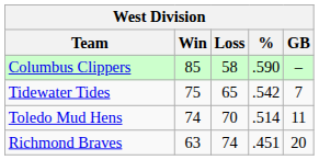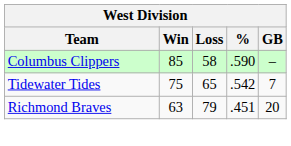- row: Toledo Mud Hens | 74 | 70 | .514 | 11
Richmond Braves | Loss: 74 -> 79
